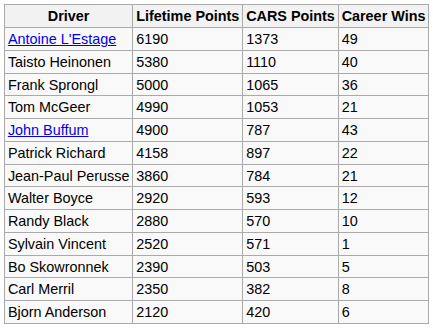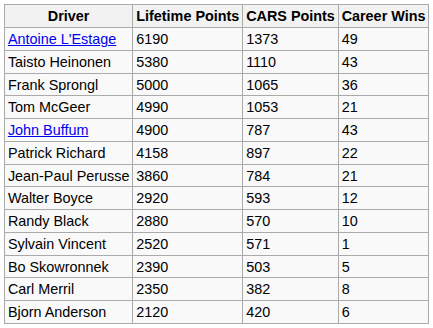Taisto Heinonen | Career Wins: 40 -> 43
